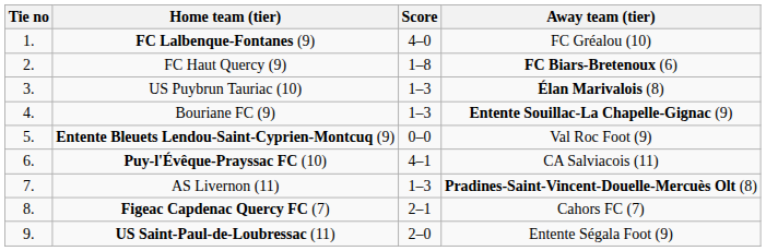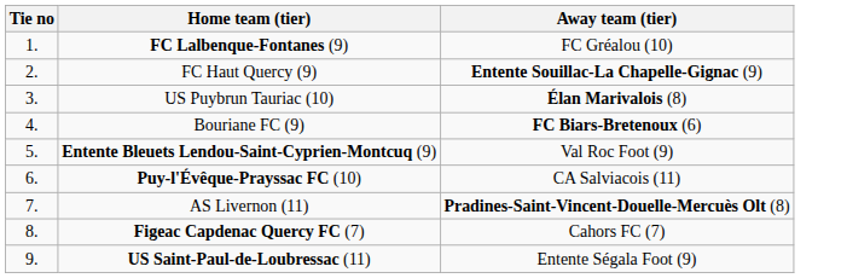- column: Score | 4–0 | 1–8 | 1–3 | 1–3 | 0–0 | 4–1 | 1–3 | 2–1 | 2–0
FC Haut Quercy (9) | Away team (tier): FC Biars-Bretenoux (6) -> Entente Souillac-La Chapelle-Gignac (9)
Bouriane FC (9) | Away team (tier): Entente Souillac-La Chapelle-Gignac (9) -> FC Biars-Bretenoux (6)
